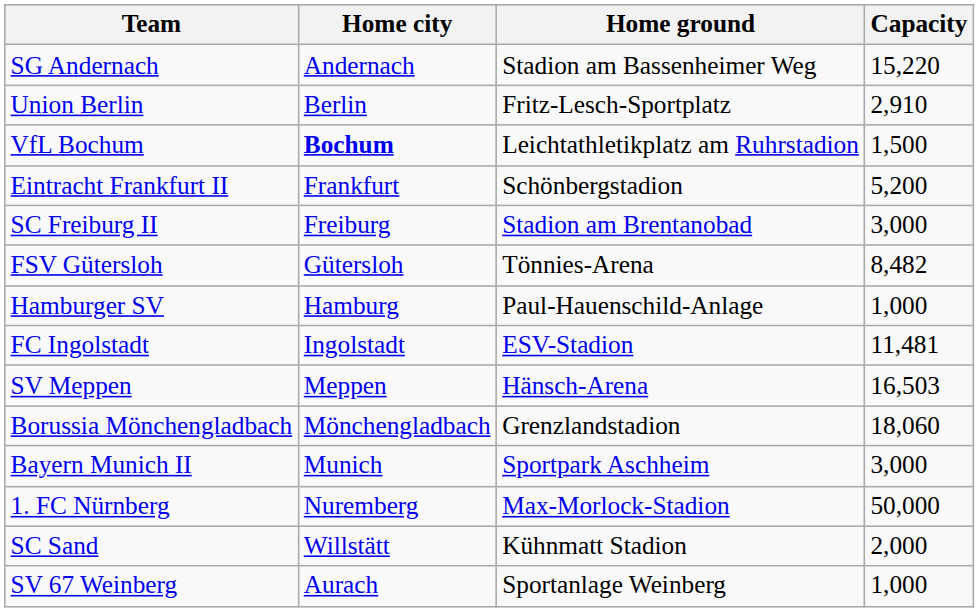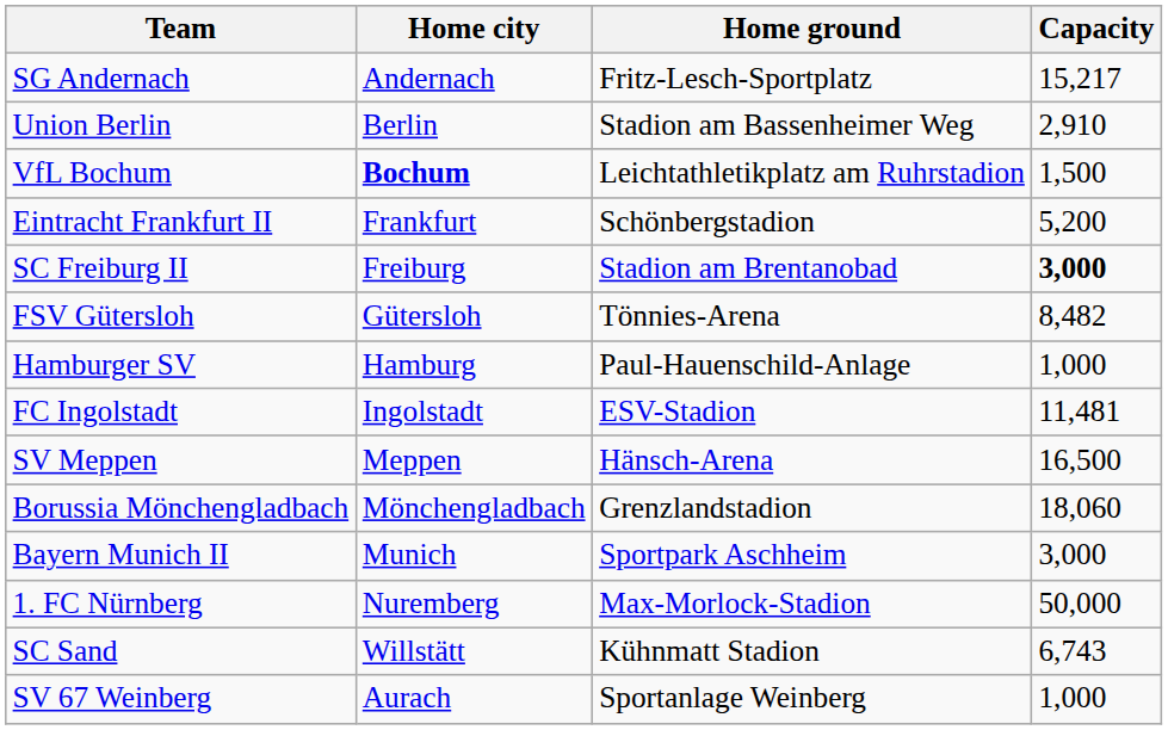SG Andernach | Home ground: Stadion am Bassenheimer Weg -> Fritz-Lesch-Sportplatz
SG Andernach | Capacity: 15,220 -> 15,217
Union Berlin | Home ground: Fritz-Lesch-Sportplatz -> Stadion am Bassenheimer Weg
SC Freiburg II | Capacity: normal -> bold
SV Meppen | Capacity: 16,503 -> 16,500
SC Sand | Capacity: 2,000 -> 6,743
